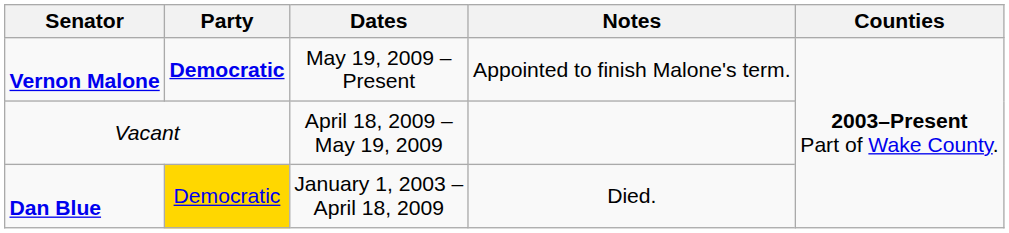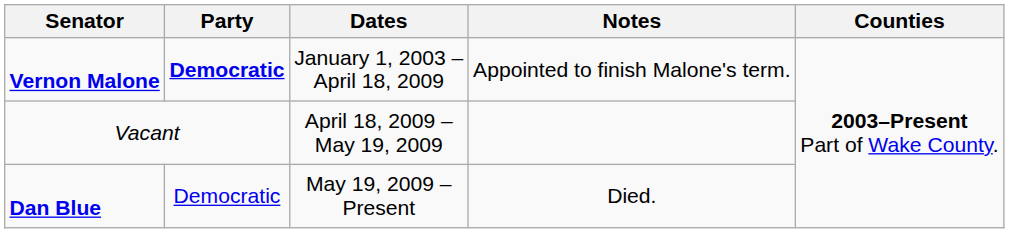Vernon Malone | Dates: May 19, 2009 – Present -> January 1, 2003 – April 18, 2009
Dan Blue | Party: gold background -> no background
Dan Blue | Dates: January 1, 2003 – April 18, 2009 -> May 19, 2009 – Present
